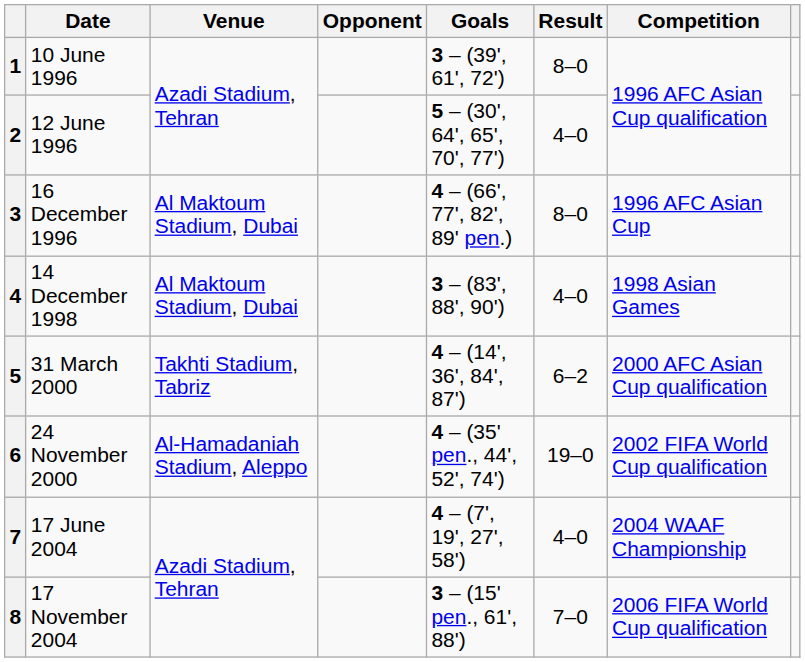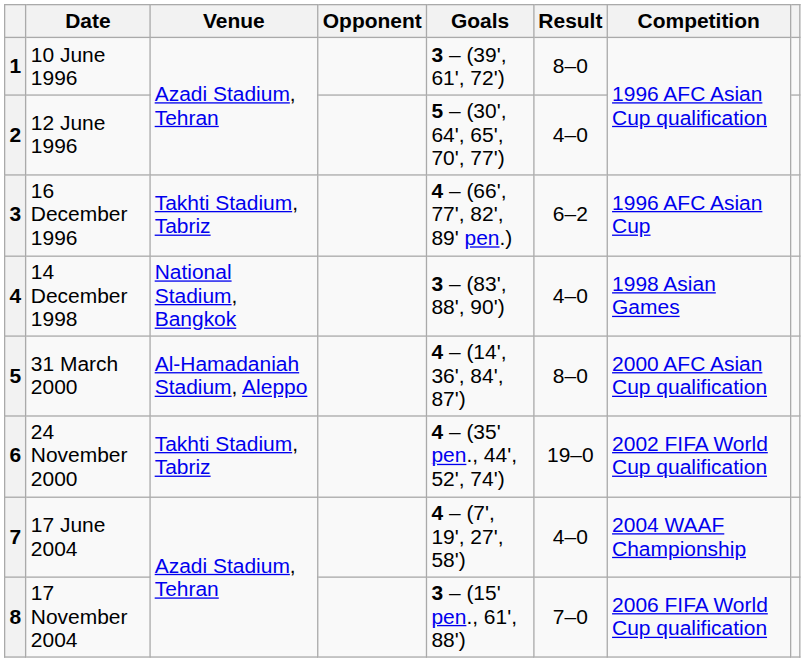3 | Venue: Al Maktoum Stadium, Dubai -> Takhti Stadium, Tabriz
3 | Result: 8–0 -> 6–2
4 | Venue: Al Maktoum Stadium, Dubai -> National Stadium, Bangkok
5 | Venue: Takhti Stadium, Tabriz -> Al-Hamadaniah Stadium, Aleppo
5 | Result: 6–2 -> 8–0
6 | Venue: Al-Hamadaniah Stadium, Aleppo -> Takhti Stadium, Tabriz
